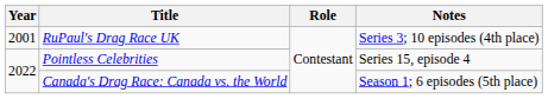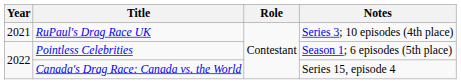RuPaul's Drag Race UK | Year: 2001 -> 2021
Pointless Celebrities | Notes: Series 15, episode 4 -> Season 1; 6 episodes (5th place)
Canada's Drag Race: Canada vs. the World | Notes: Season 1; 6 episodes (5th place) -> Series 15, episode 4
